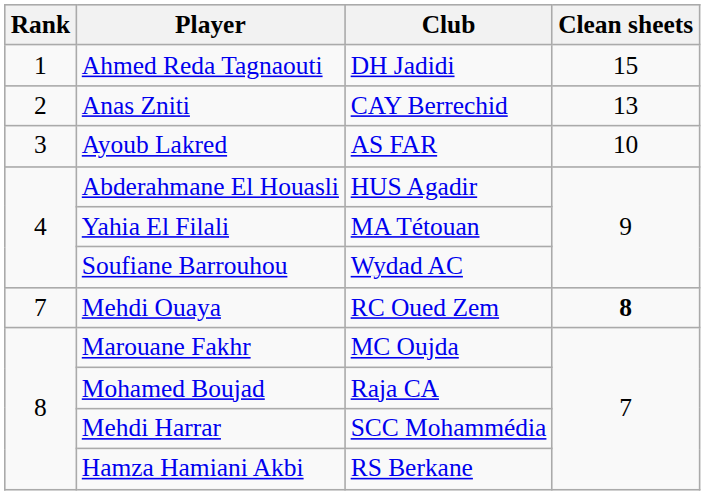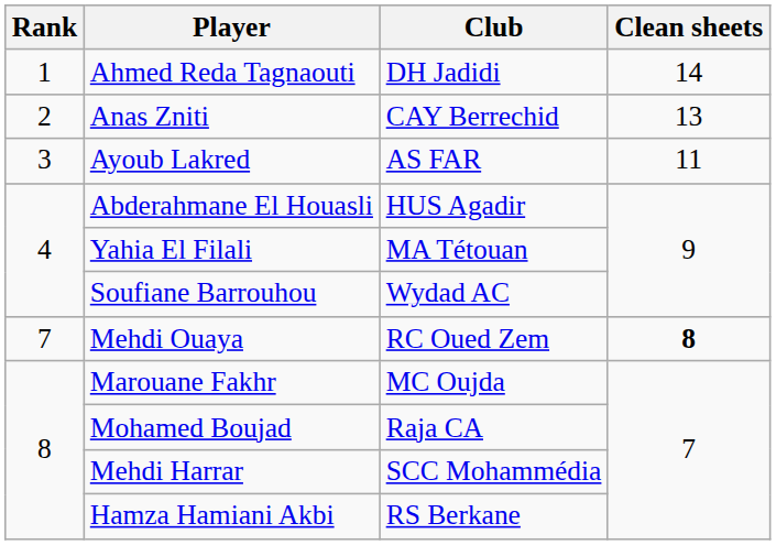Ahmed Reda Tagnaouti | Clean sheets: 15 -> 14
Ayoub Lakred | Clean sheets: 10 -> 11
